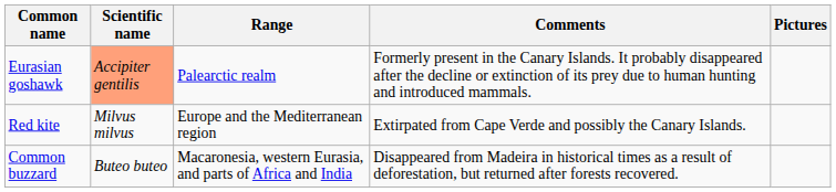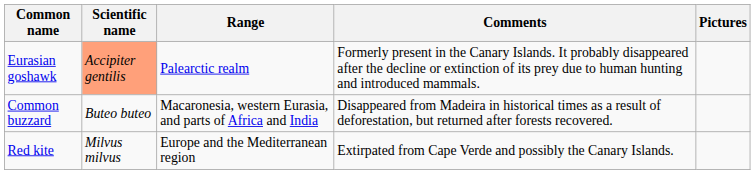rows swapped: Common buzzard <-> Red kite
